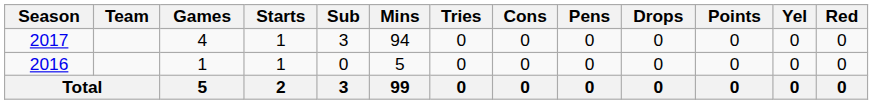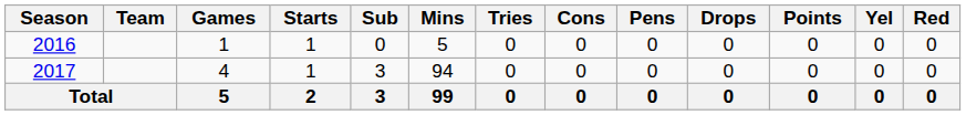rows swapped: 2016 <-> 2017
